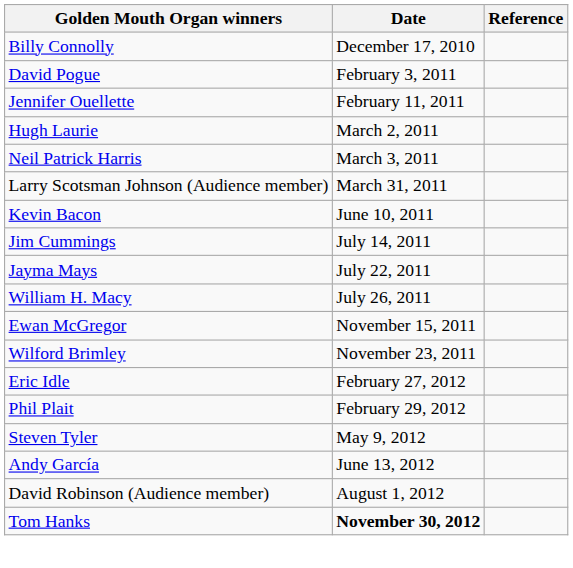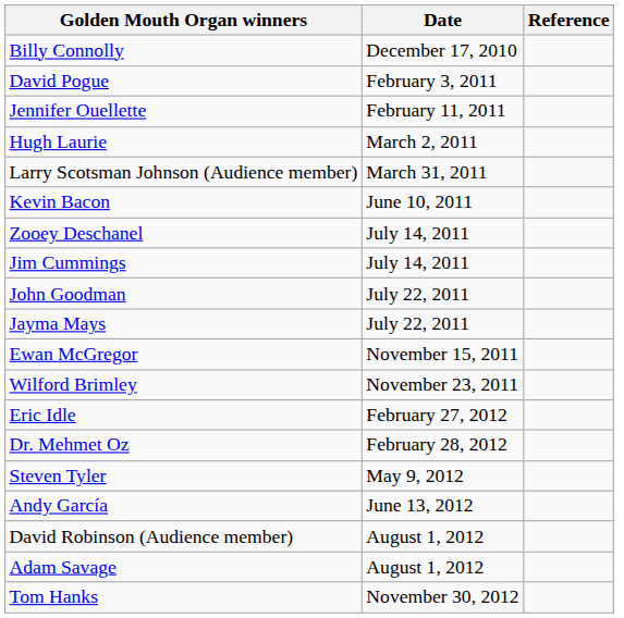- row: Neil Patrick Harris | March 3, 2011
+ row: Zooey Deschanel | July 14, 2011
+ row: John Goodman | July 22, 2011
- row: William H. Macy | July 26, 2011
+ row: Dr. Mehmet Oz | February 28, 2012
- row: Phil Plait | February 29, 2012
+ row: Adam Savage | August 1, 2012
Tom Hanks | Date: bold -> normal
